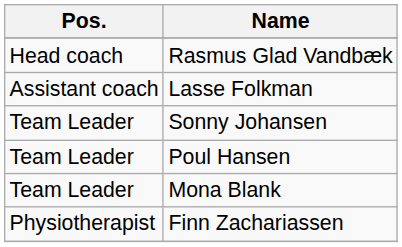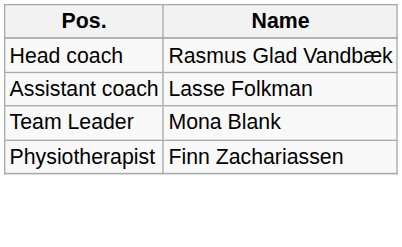- row: Team Leader | Sonny Johansen
- row: Team Leader | Poul Hansen
